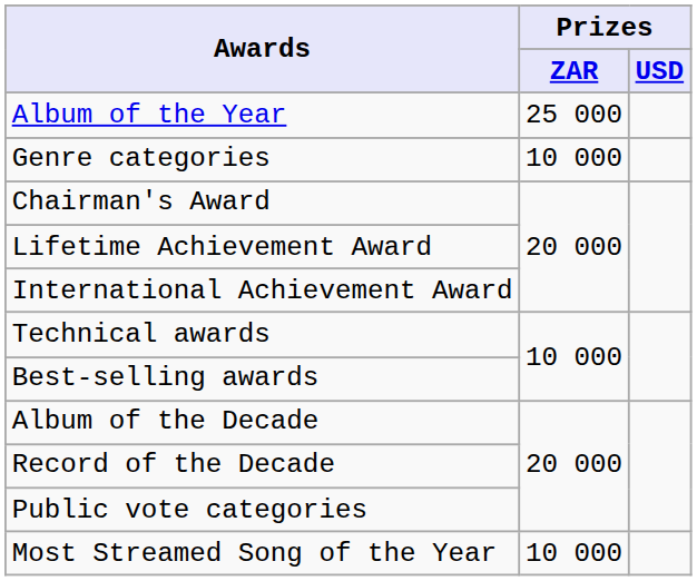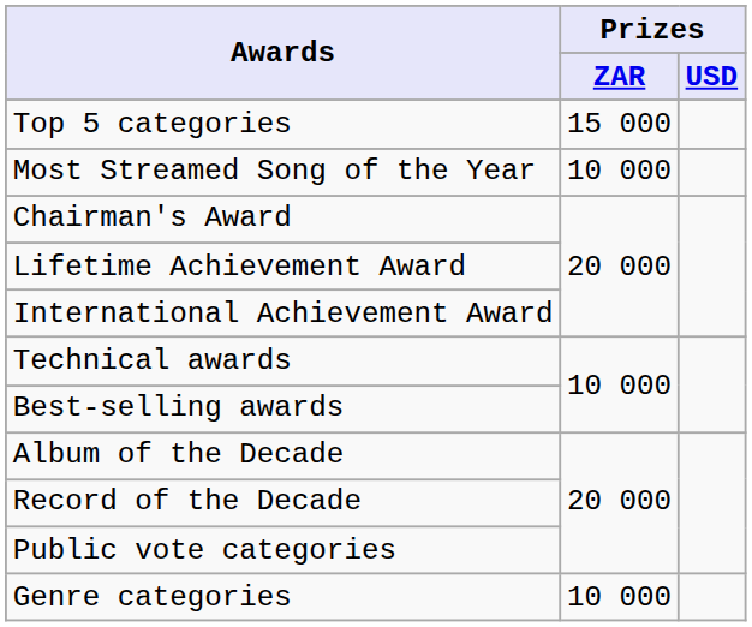+ row: Top 5 categories | 15 000
- row: Album of the Year | 25 000
rows swapped: Genre categories <-> Most Streamed Song of the Year
